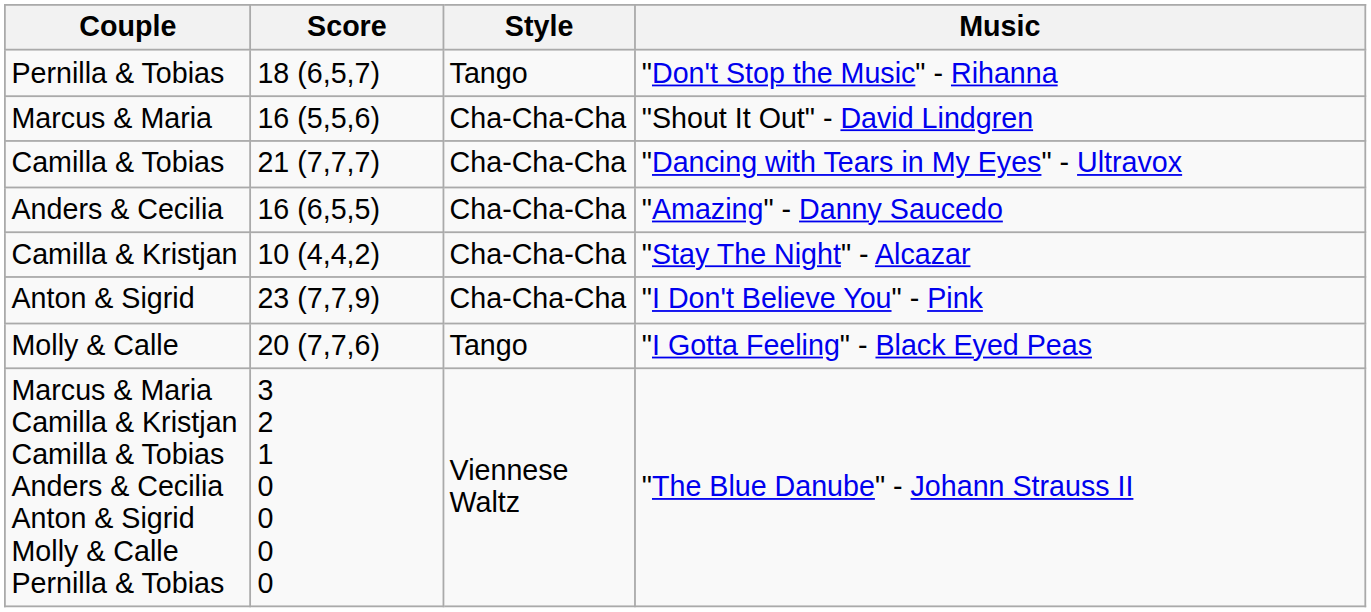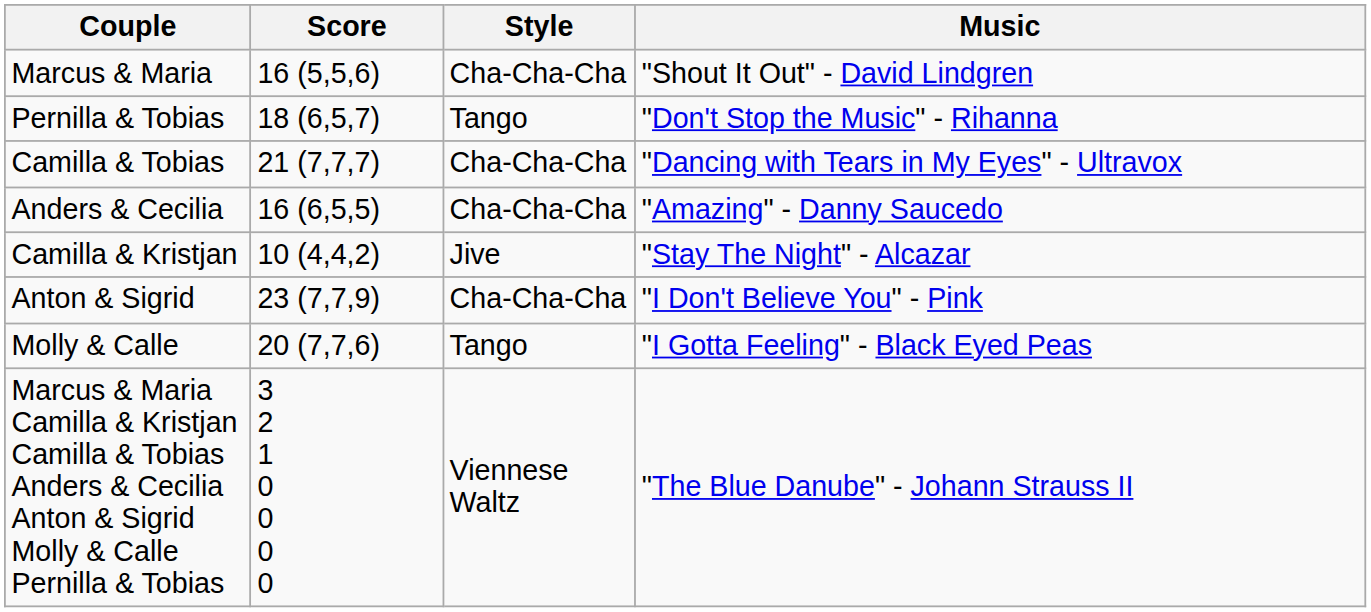rows swapped: Pernilla & Tobias <-> Marcus & Maria
Camilla & Kristjan | Style: Cha-Cha-Cha -> Jive
